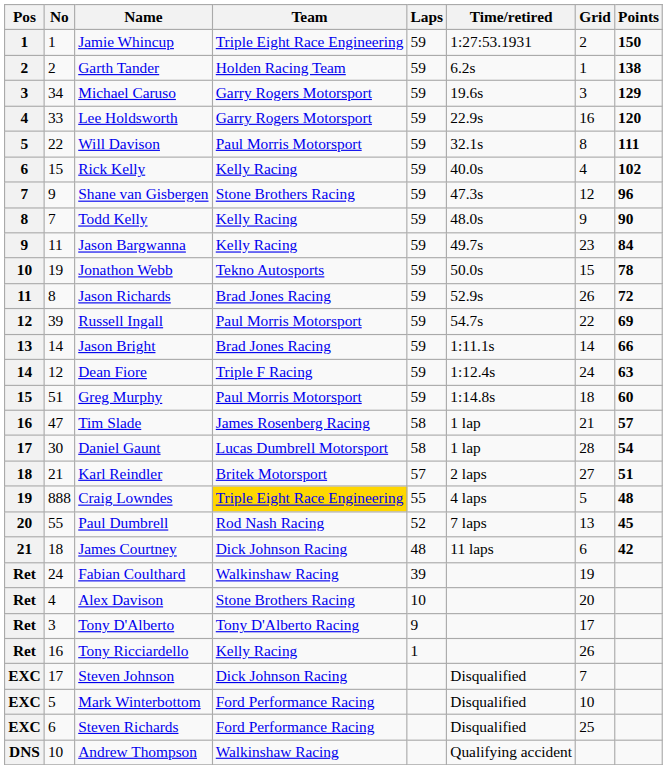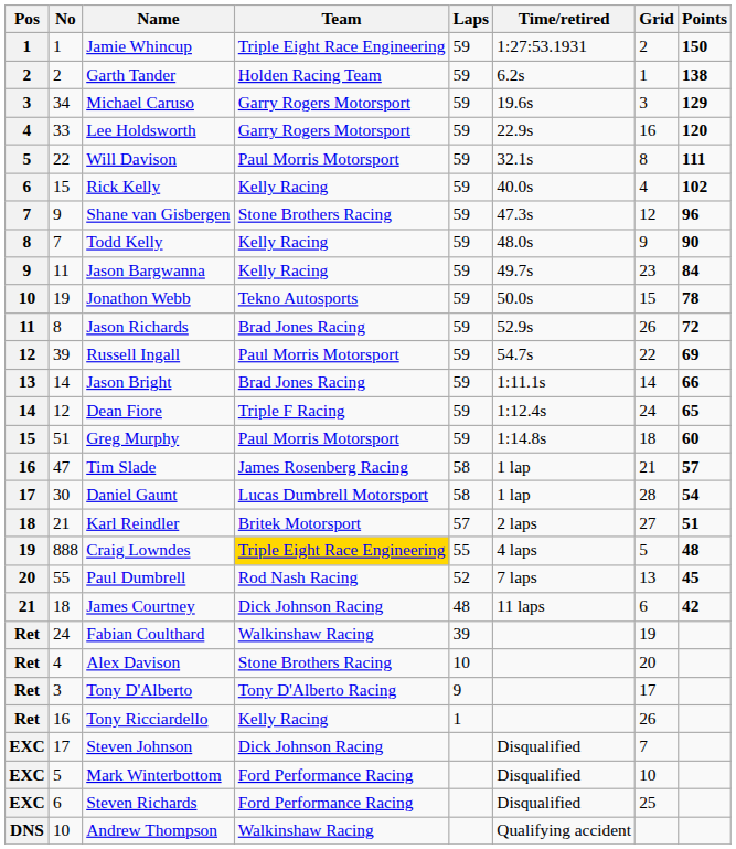Dean Fiore | Points: 63 -> 65
